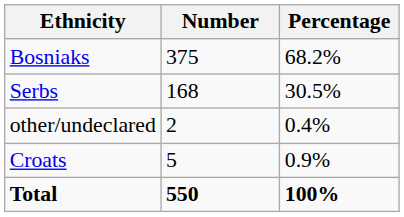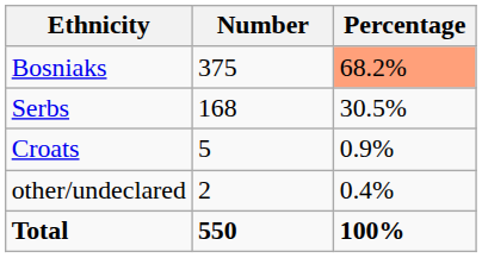Bosniaks | Percentage: no background -> lightsalmon background
rows swapped: Croats <-> other/undeclared
